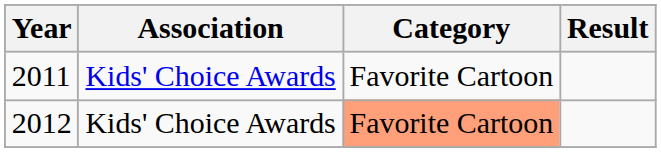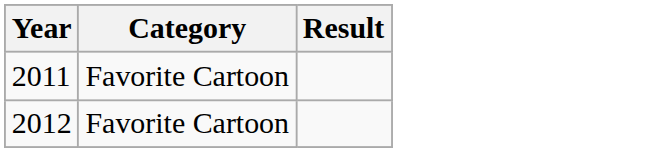- column: Association | Kids' Choice Awards | Kids' Choice Awards
2012 | Category: lightsalmon background -> no background
